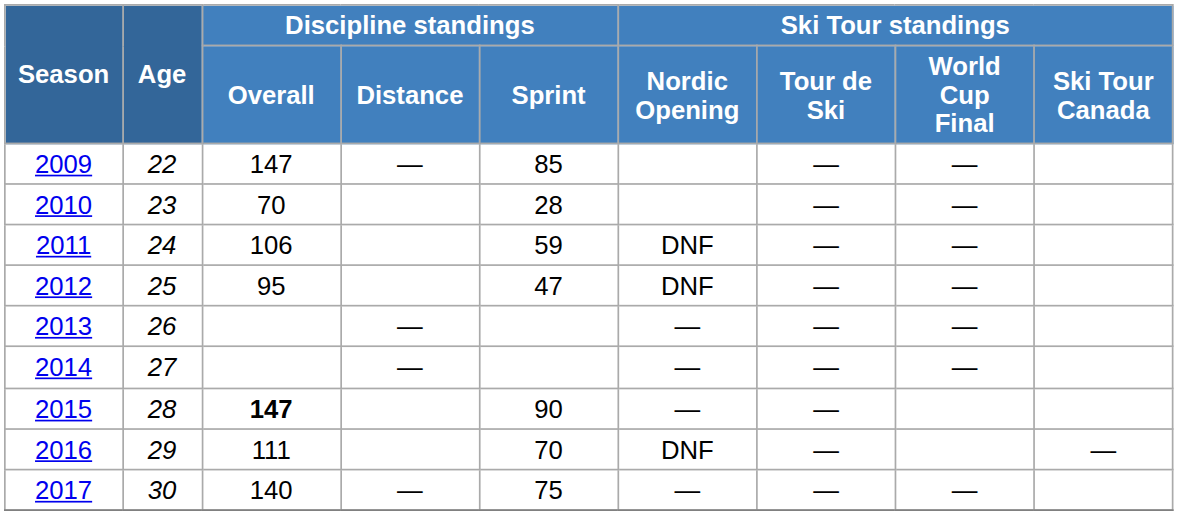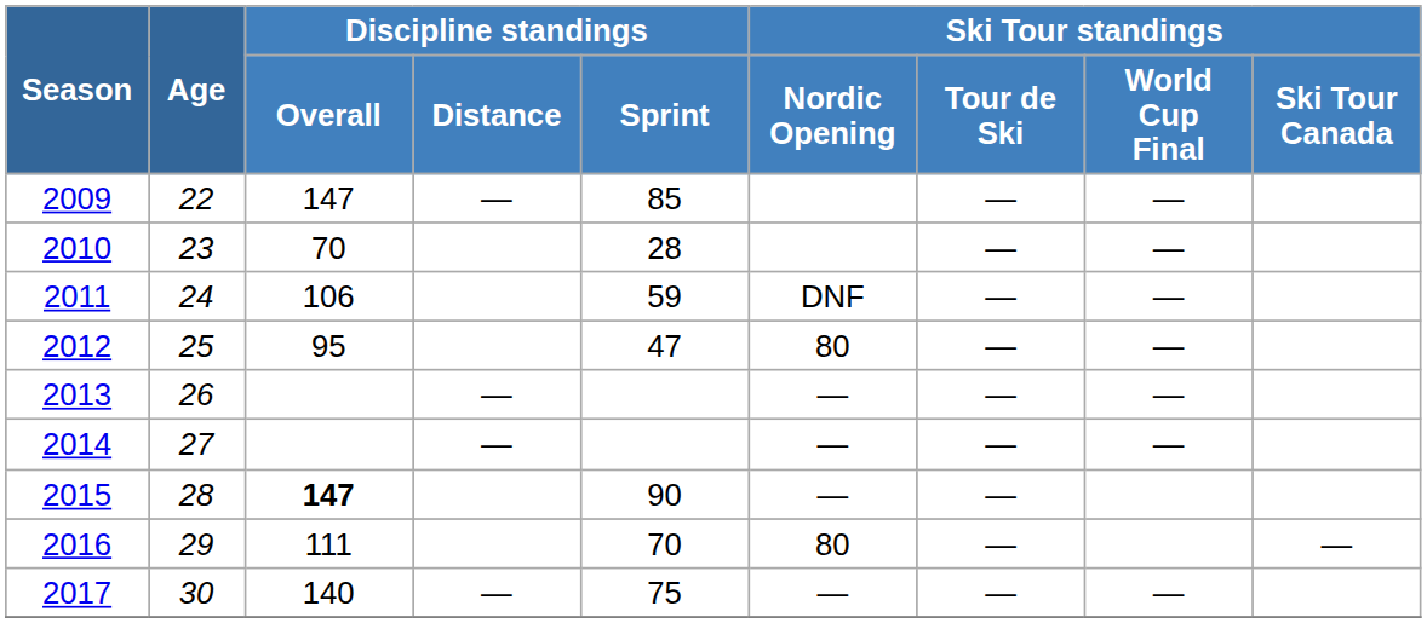2012 | Ski Tour standings / Nordic Opening: DNF -> 80
2016 | Ski Tour standings / Nordic Opening: DNF -> 80
